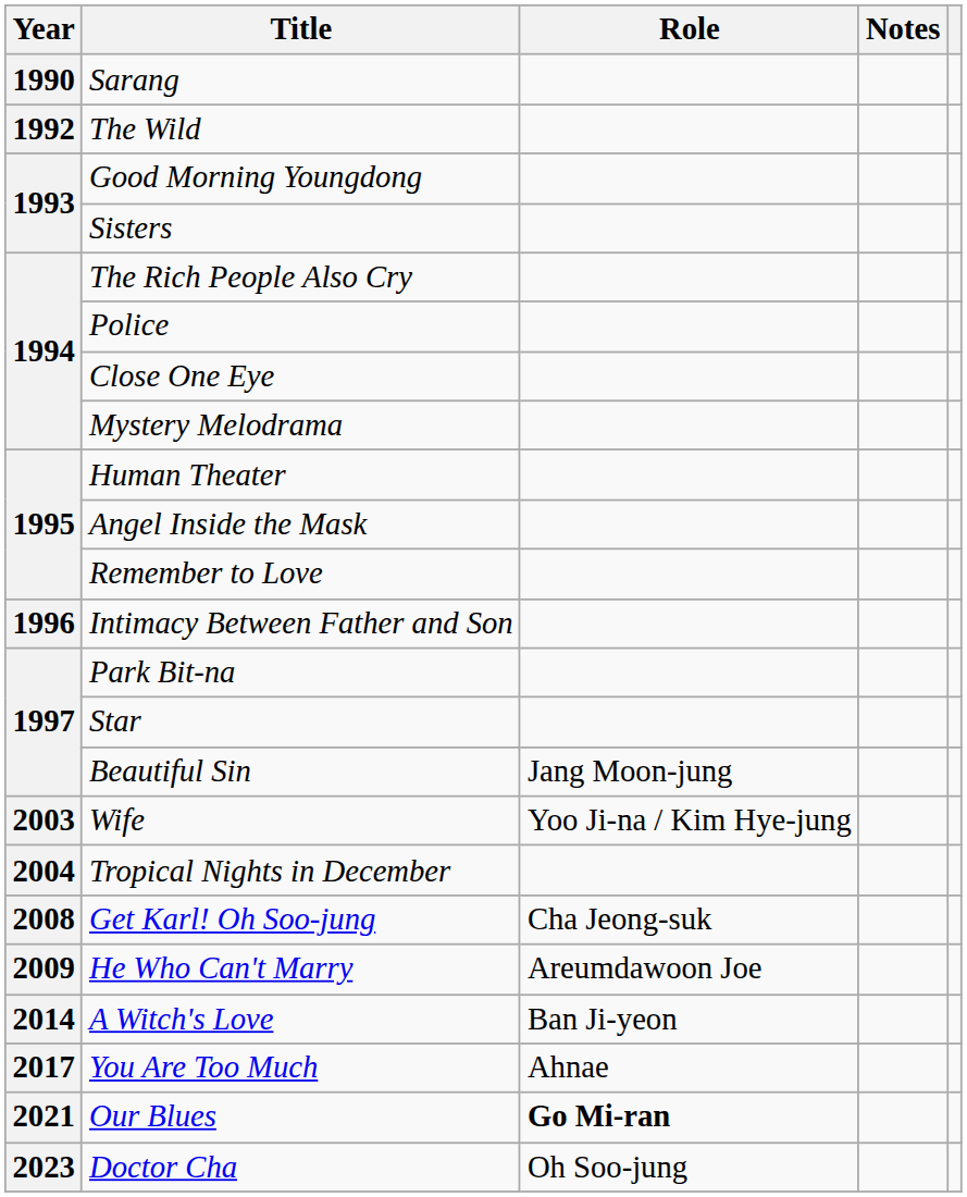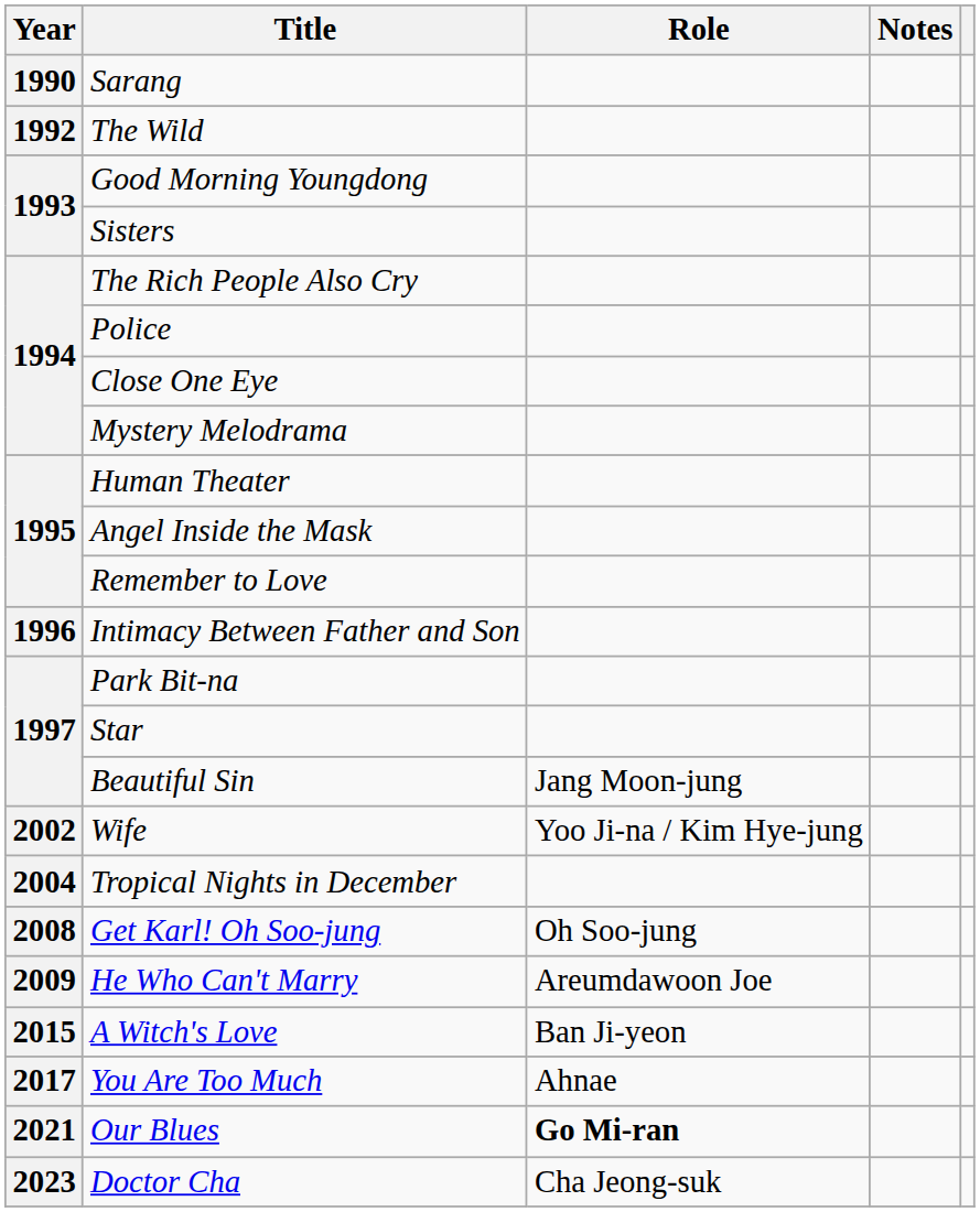Wife | Year: 2003 -> 2002
Get Karl! Oh Soo-jung | Role: Cha Jeong-suk -> Oh Soo-jung
A Witch's Love | Year: 2014 -> 2015
Doctor Cha | Role: Oh Soo-jung -> Cha Jeong-suk
